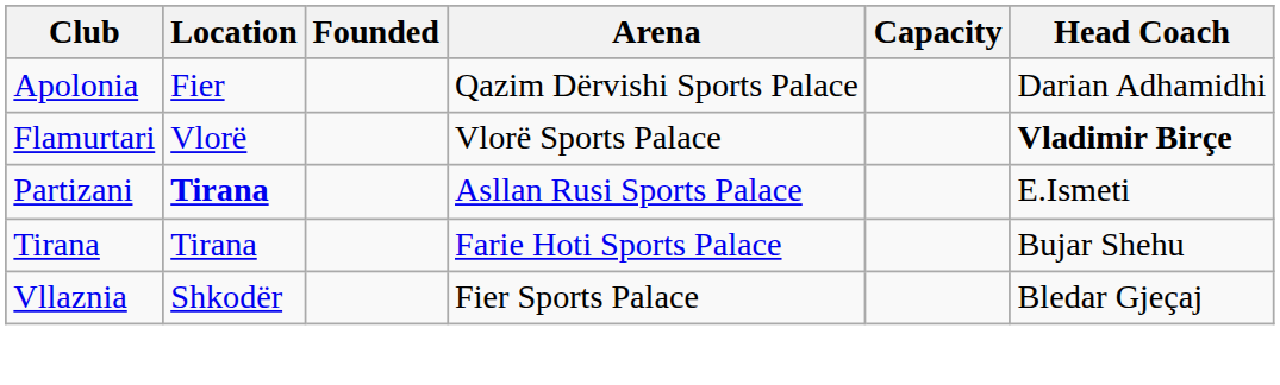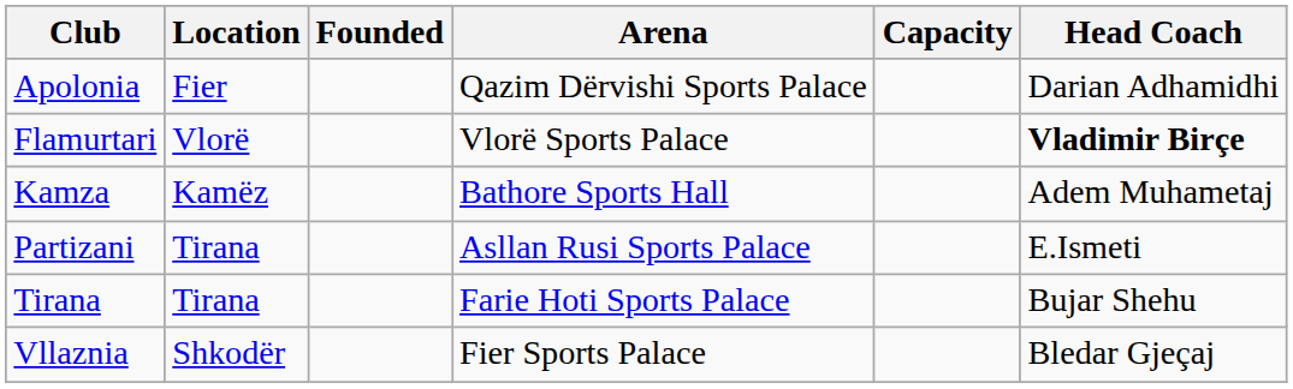+ row: Kamza | Kamëz | Bathore Sports Hall | Adem Muhametaj
Partizani | Location: bold -> normal
